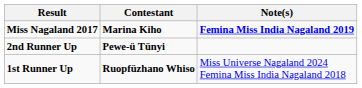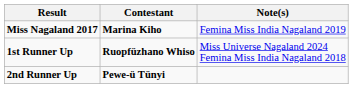Miss Nagaland 2017 | Note(s): bold -> normal
rows swapped: 1st Runner Up <-> 2nd Runner Up
